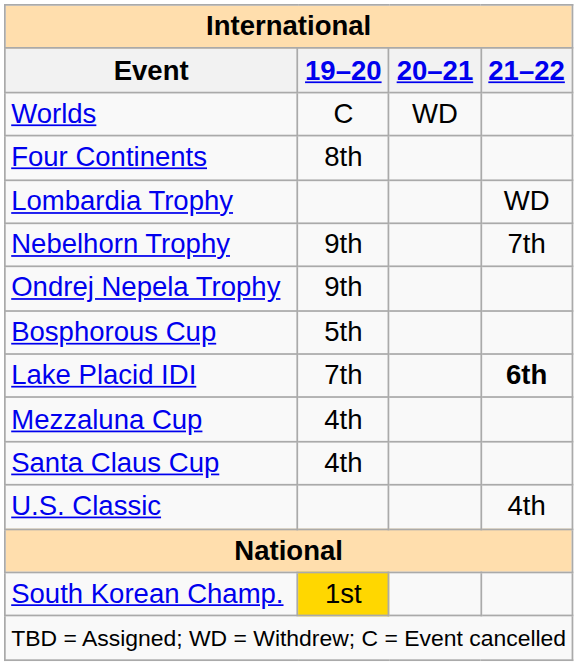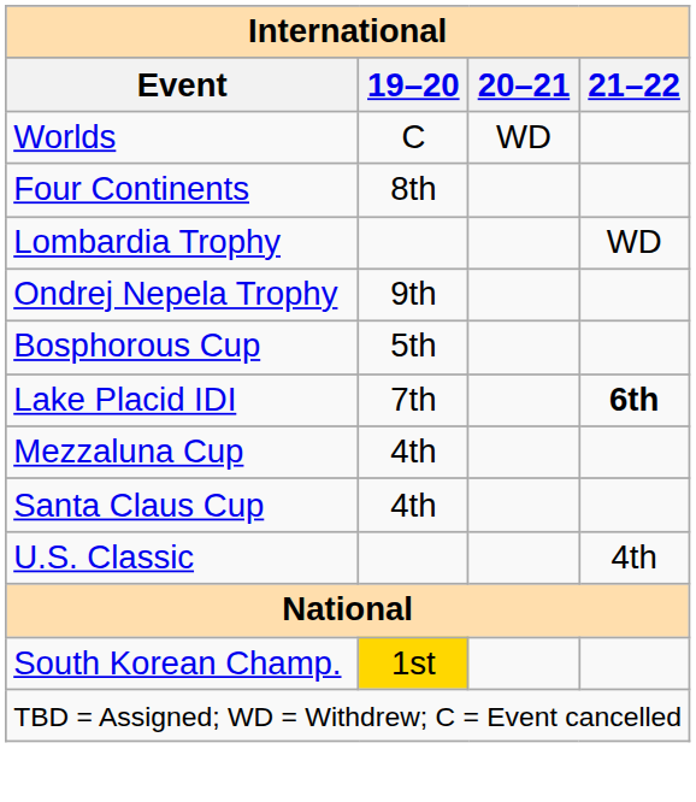- row: Nebelhorn Trophy | 9th | 7th
